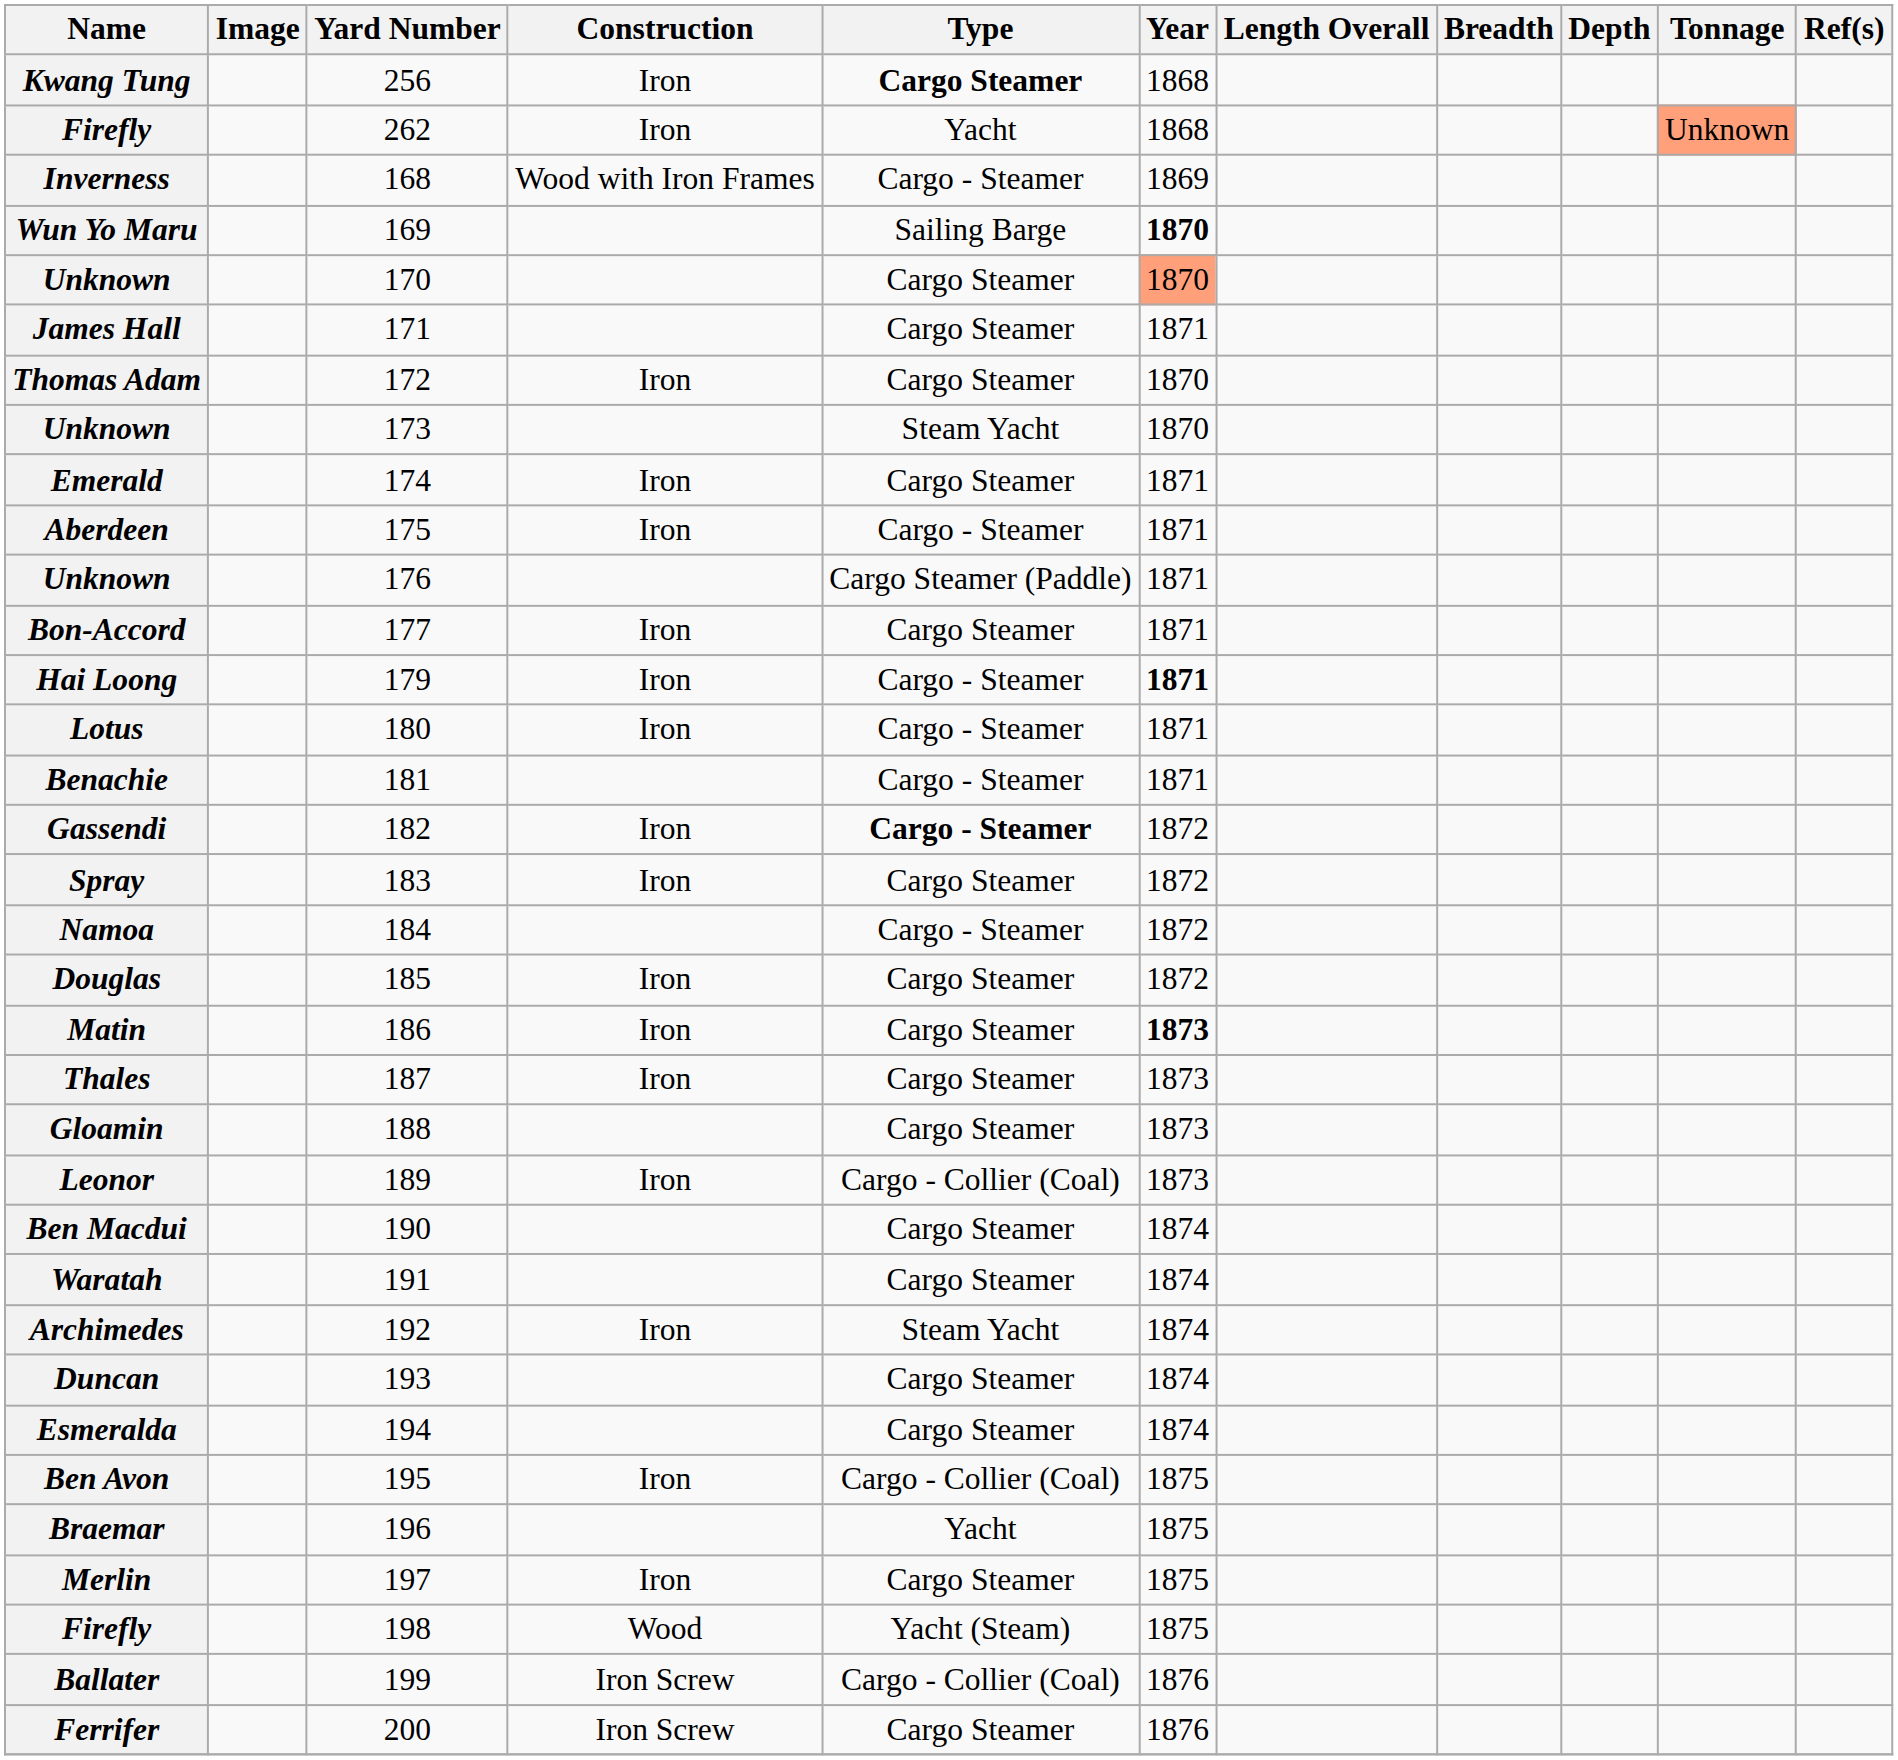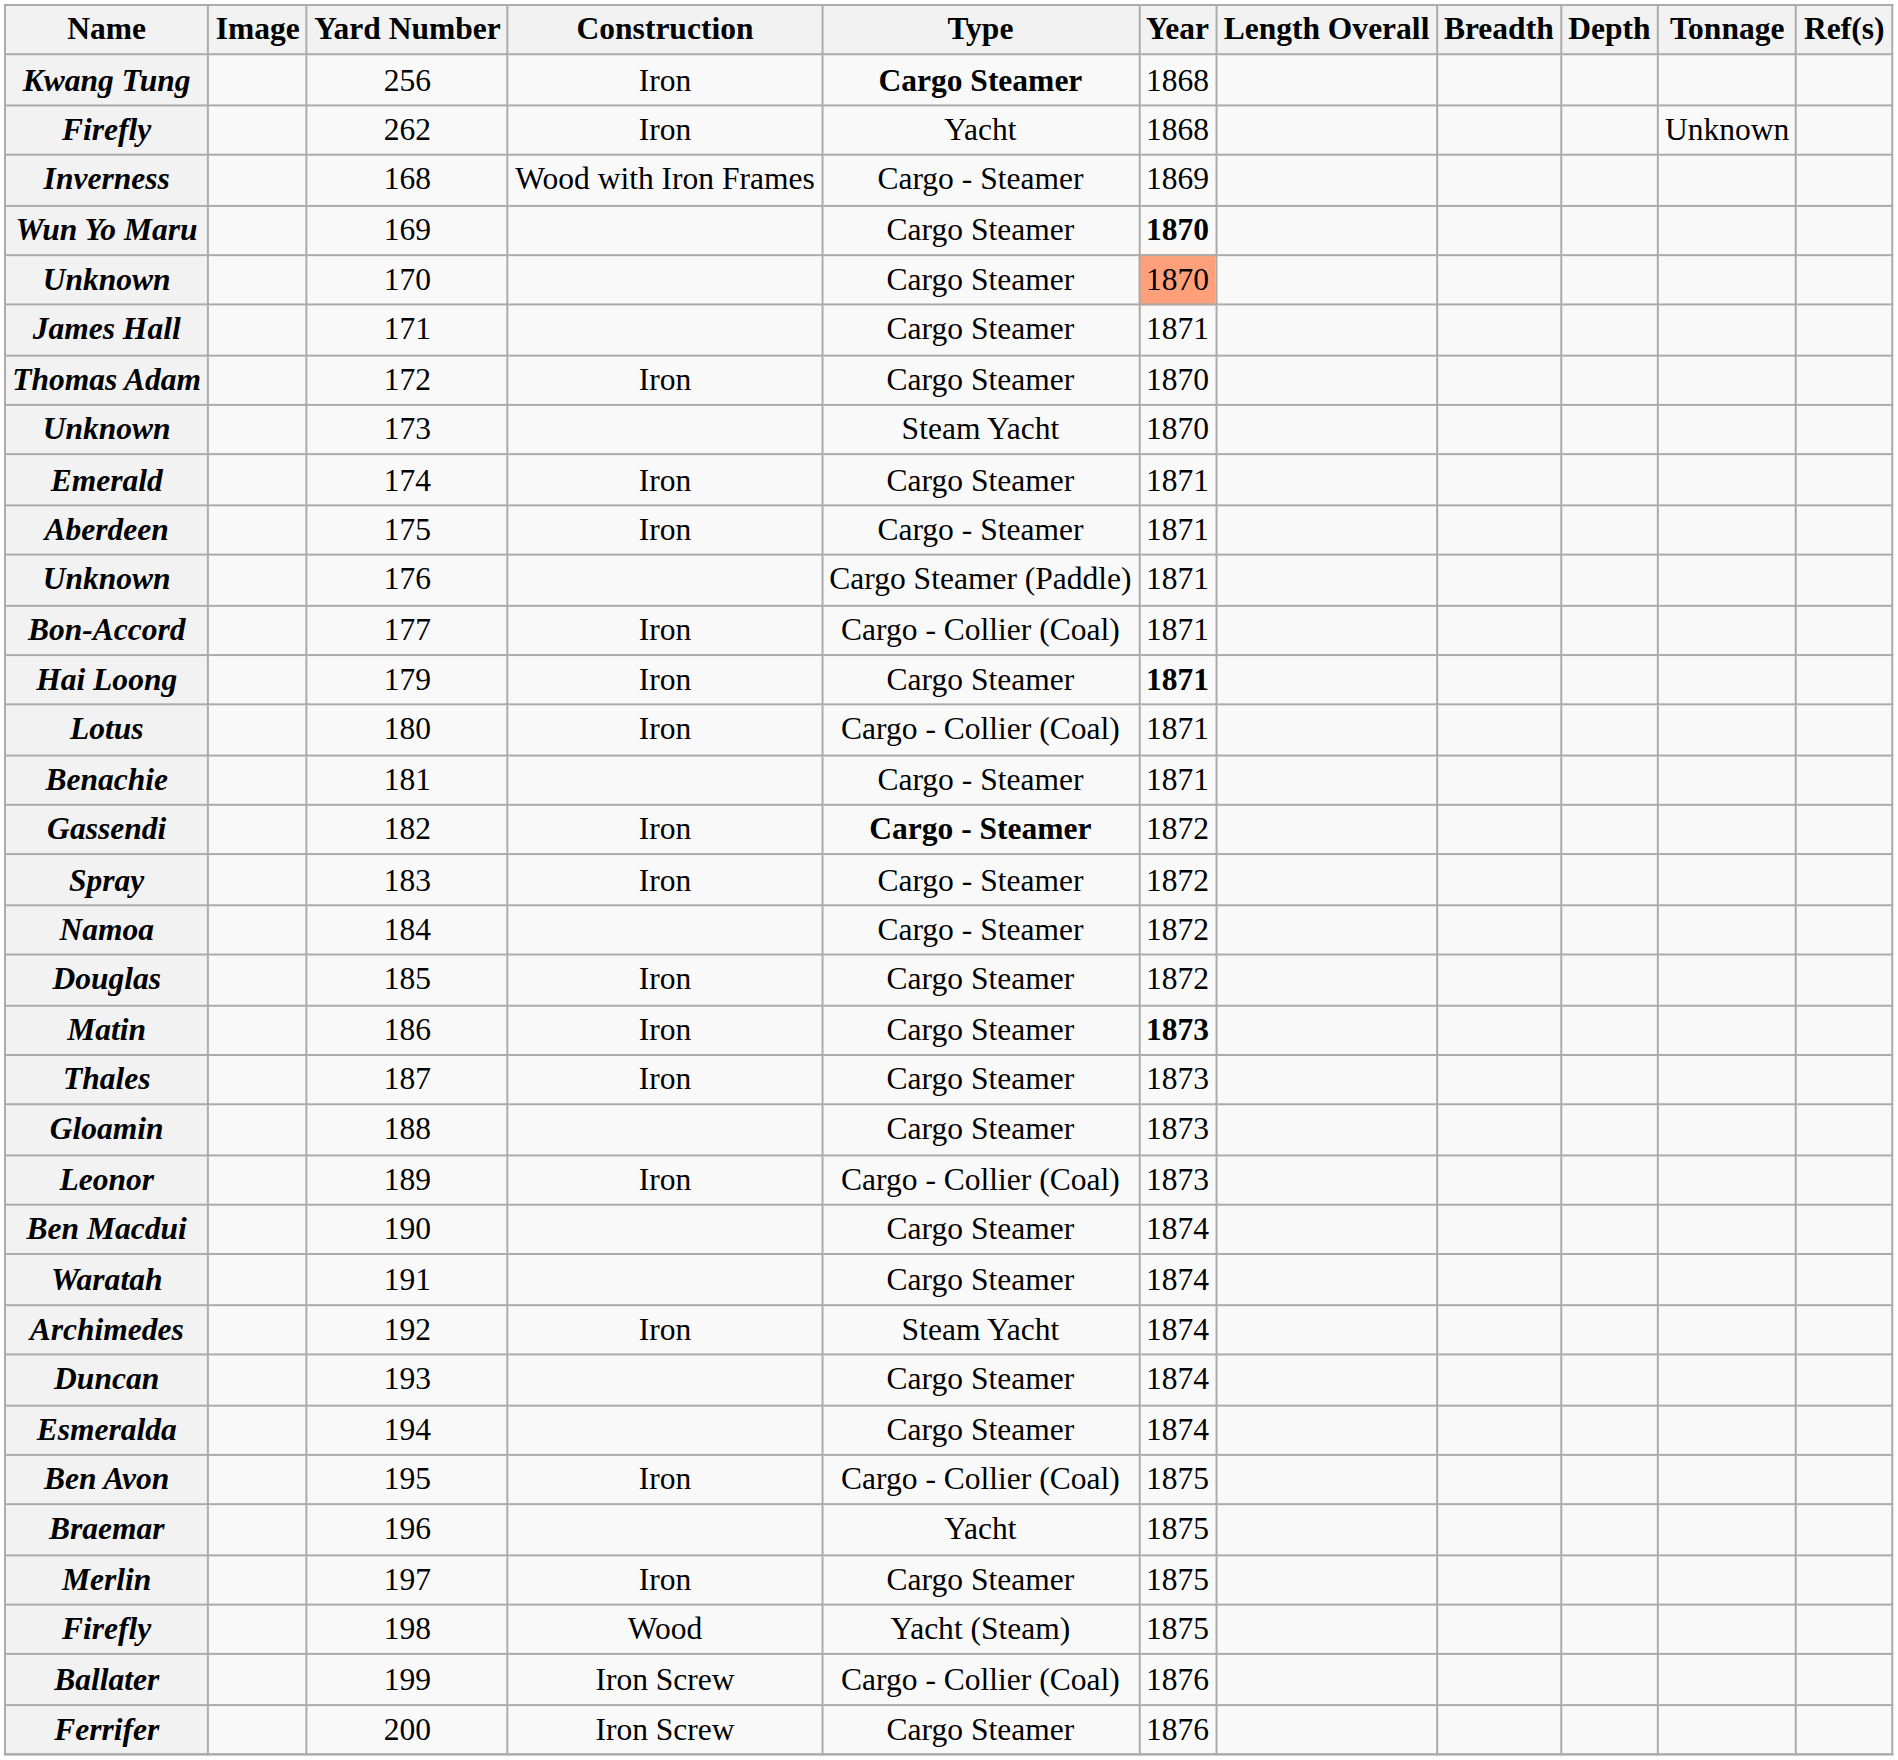Firefly / 262 | Tonnage: lightsalmon background -> no background
Wun Yo Maru | Type: Sailing Barge -> Cargo Steamer
Bon-Accord | Type: Cargo Steamer -> Cargo - Collier (Coal)
Hai Loong | Type: Cargo - Steamer -> Cargo Steamer
Lotus | Type: Cargo - Steamer -> Cargo - Collier (Coal)
Spray | Type: Cargo Steamer -> Cargo - Steamer
